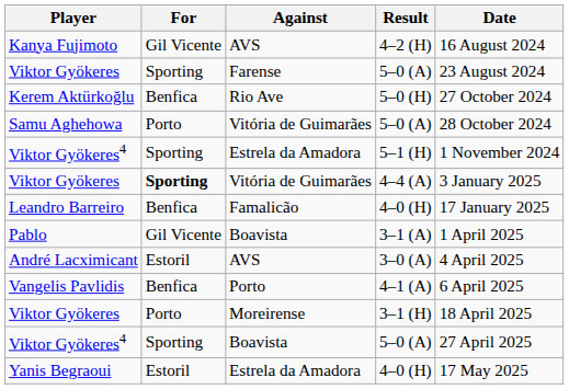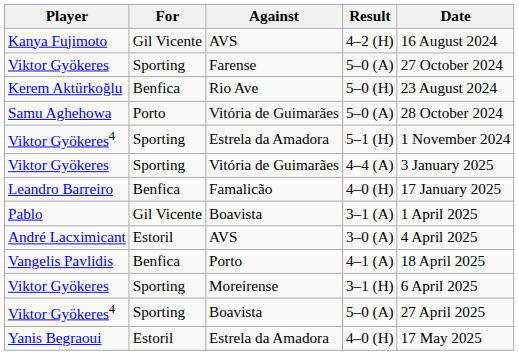Viktor Gyökeres / 5–0 (A) | Date: 23 August 2024 -> 27 October 2024
Kerem Aktürkoğlu | Date: 27 October 2024 -> 23 August 2024
Viktor Gyökeres / 4–4 (A) | For: bold -> normal
Vangelis Pavlidis | Date: 6 April 2025 -> 18 April 2025
Viktor Gyökeres / 3–1 (H) | For: Porto -> Sporting
Viktor Gyökeres / 3–1 (H) | Date: 18 April 2025 -> 6 April 2025
